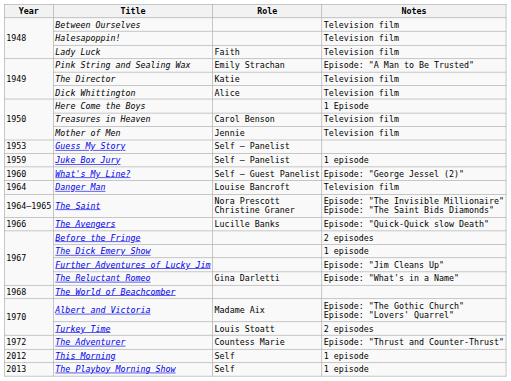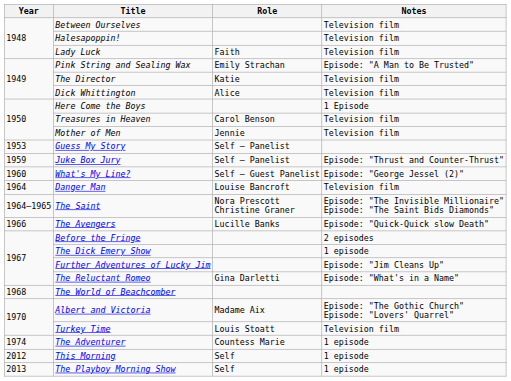Juke Box Jury | Notes: 1 episode -> Episode: "Thrust and Counter-Thrust"
Turkey Time | Notes: 2 episodes -> Television film
The Adventurer | Year: 1972 -> 1974
The Adventurer | Notes: Episode: "Thrust and Counter-Thrust" -> 1 episode
